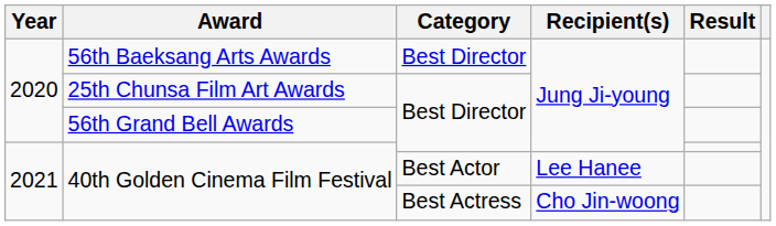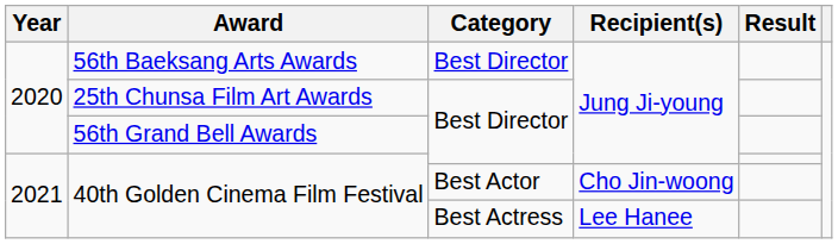40th Golden Cinema Film Festival / Best Actor | Recipient(s): Lee Hanee -> Cho Jin-woong
40th Golden Cinema Film Festival / Best Actress | Recipient(s): Cho Jin-woong -> Lee Hanee
